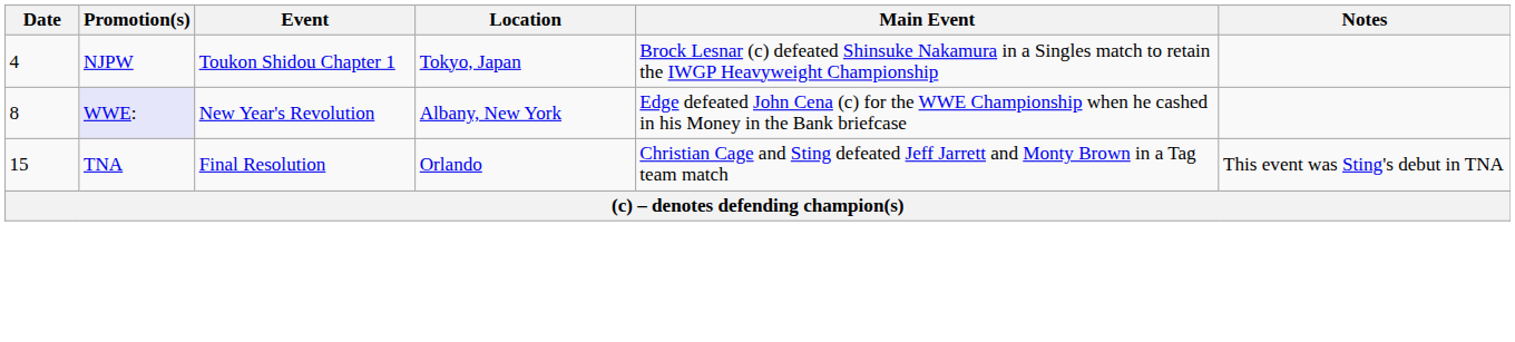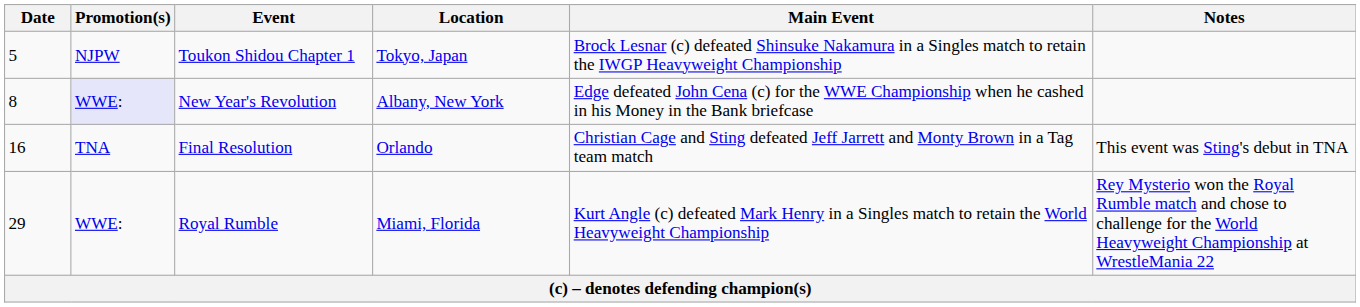Toukon Shidou Chapter 1 | Date: 4 -> 5
Final Resolution | Date: 15 -> 16
+ row: 29 | WWE: | Royal Rumble | Miami, Florida | Kurt Angle (c) defeated Mark Henry in a Singles match to retain the World Heavyweight Championship | Rey Mysterio won the Royal Rumble match and chose to challenge for the World Heavyweight Championship at WrestleMania 22
